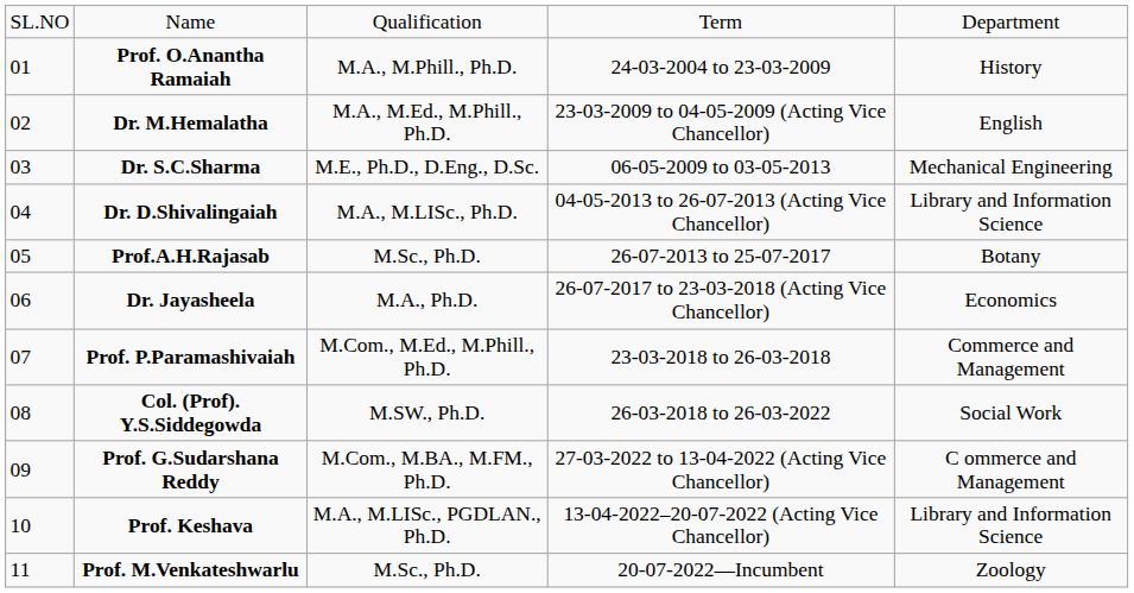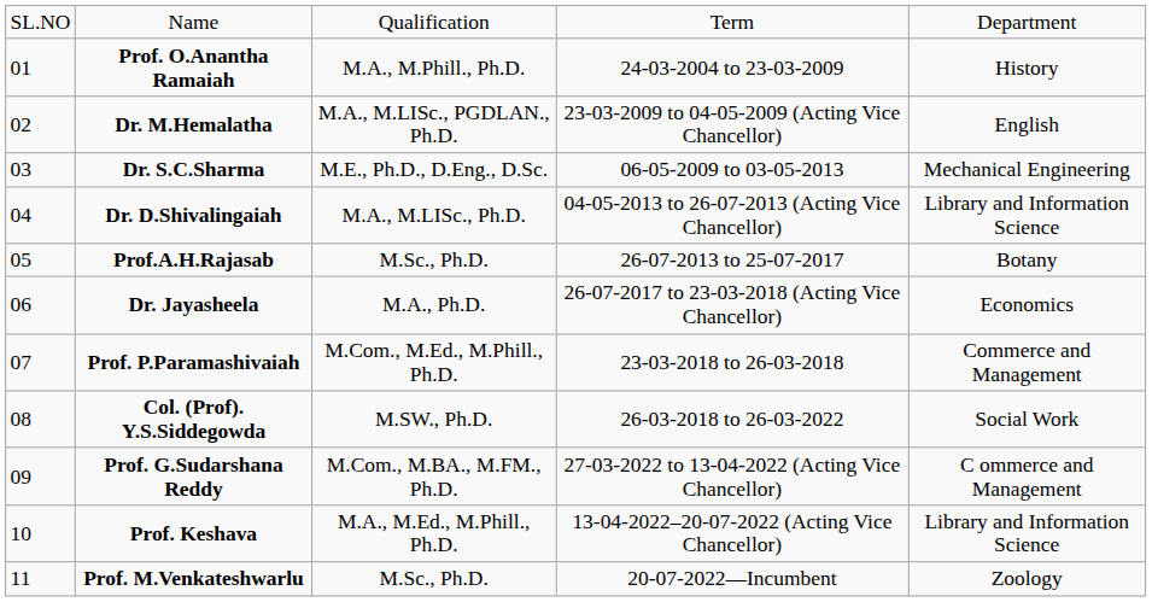Dr. M.Hemalatha | column 3: M.A., M.Ed., M.Phill., Ph.D. -> M.A., M.LISc., PGDLAN., Ph.D.
Prof. Keshava | column 3: M.A., M.LISc., PGDLAN., Ph.D. -> M.A., M.Ed., M.Phill., Ph.D.
